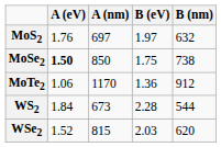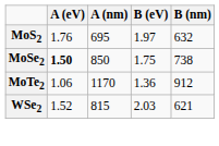MoS2 | A (nm): 697 -> 695
- row: WS2 | 1.84 | 673 | 2.28 | 544
WSe2 | B (nm): 620 -> 621
